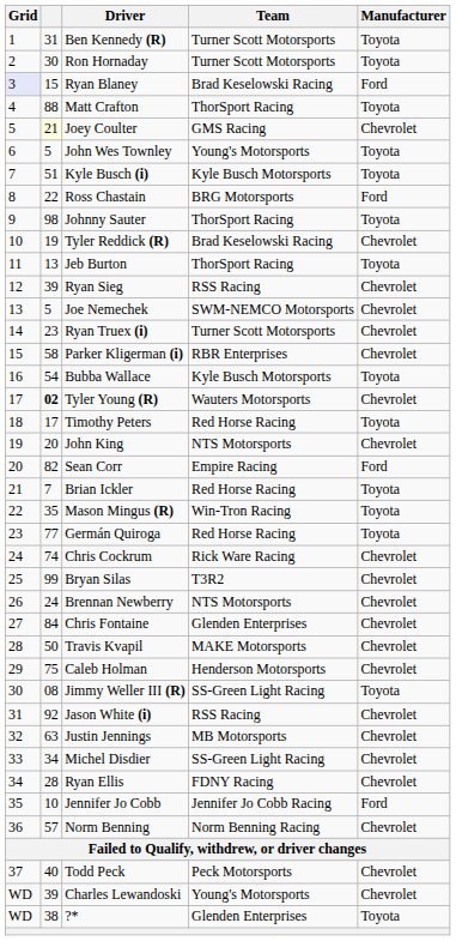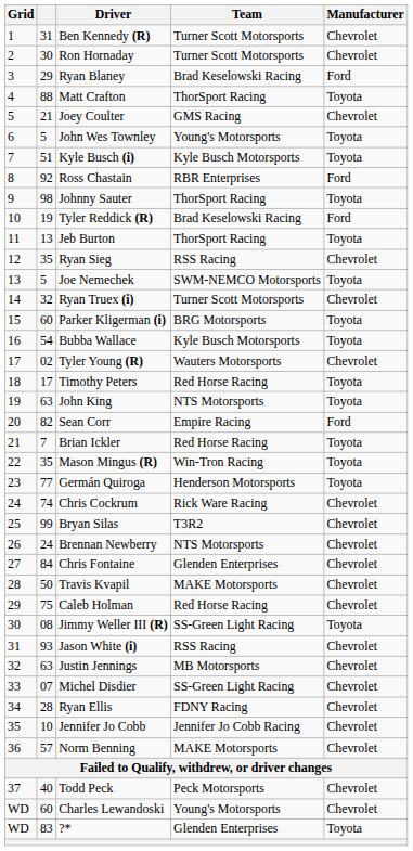Ben Kennedy (R) | Manufacturer: Toyota -> Chevrolet
Ron Hornaday | Manufacturer: Toyota -> Chevrolet
Ryan Blaney | Grid: lavender background -> no background
Ryan Blaney | column 2: 15 -> 29
Joey Coulter | column 2: lightyellow background -> no background
Ross Chastain | column 2: 22 -> 92
Ross Chastain | Team: BRG Motorsports -> RBR Enterprises
Tyler Reddick (R) | Manufacturer: Chevrolet -> Ford
Ryan Sieg | column 2: 39 -> 35
Joe Nemechek | Manufacturer: Chevrolet -> Toyota
Ryan Truex (i) | column 2: 23 -> 32
Parker Kligerman (i) | column 2: 58 -> 60
Parker Kligerman (i) | Team: RBR Enterprises -> BRG Motorsports
Parker Kligerman (i) | Manufacturer: Chevrolet -> Toyota
Tyler Young (R) | column 2: bold -> normal
John King | column 2: 20 -> 63
John King | Manufacturer: Chevrolet -> Toyota
Germán Quiroga | Team: Red Horse Racing -> Henderson Motorsports
Caleb Holman | Team: Henderson Motorsports -> Red Horse Racing
Jason White (i) | column 2: 92 -> 93
Michel Disdier | column 2: 34 -> 07
Jennifer Jo Cobb | Manufacturer: Ford -> Chevrolet
Norm Benning | Team: Norm Benning Racing -> MAKE Motorsports
Charles Lewandoski | column 2: 39 -> 60
?* | column 2: 38 -> 83
